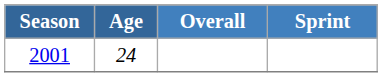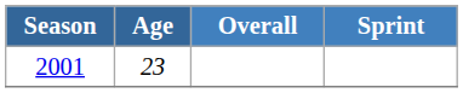2001 | Age: 24 -> 23
